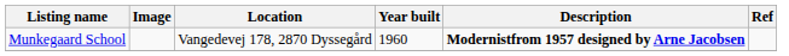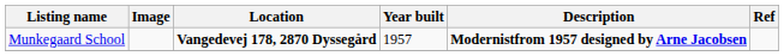Munkegaard School | Location: normal -> bold
Munkegaard School | Year built: 1960 -> 1957
